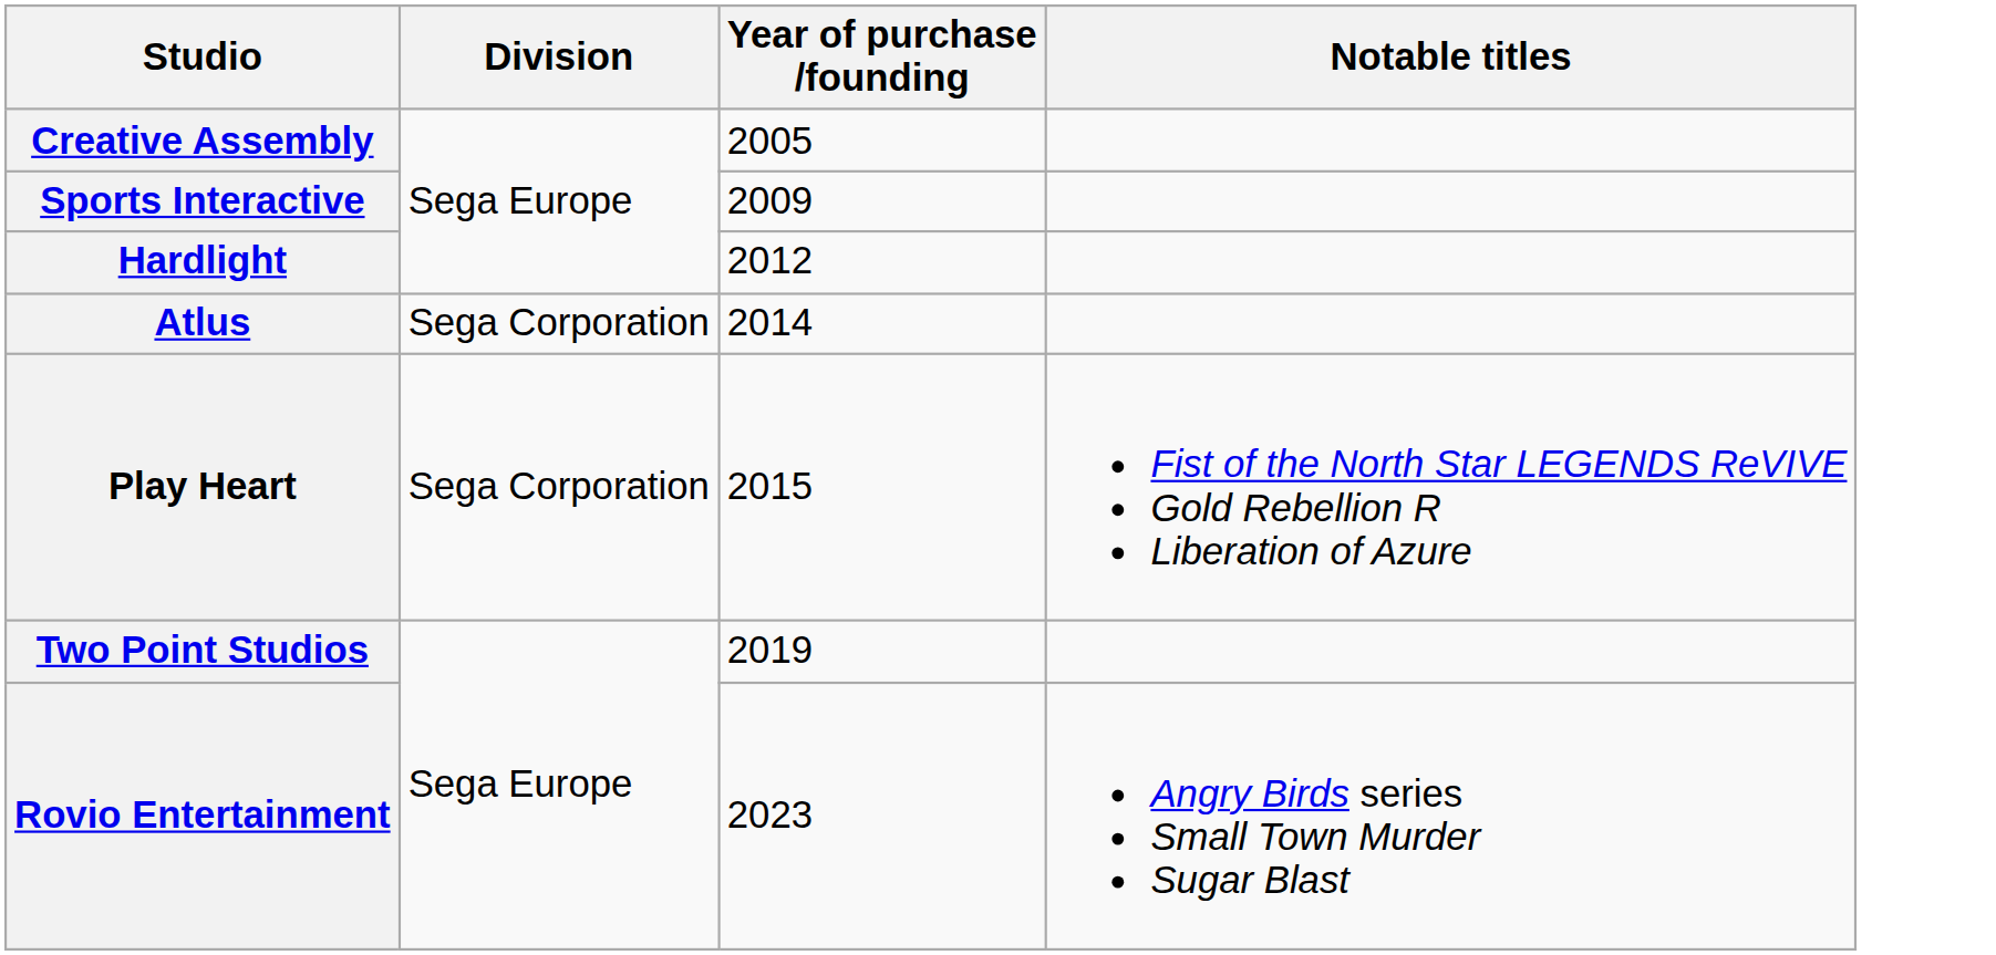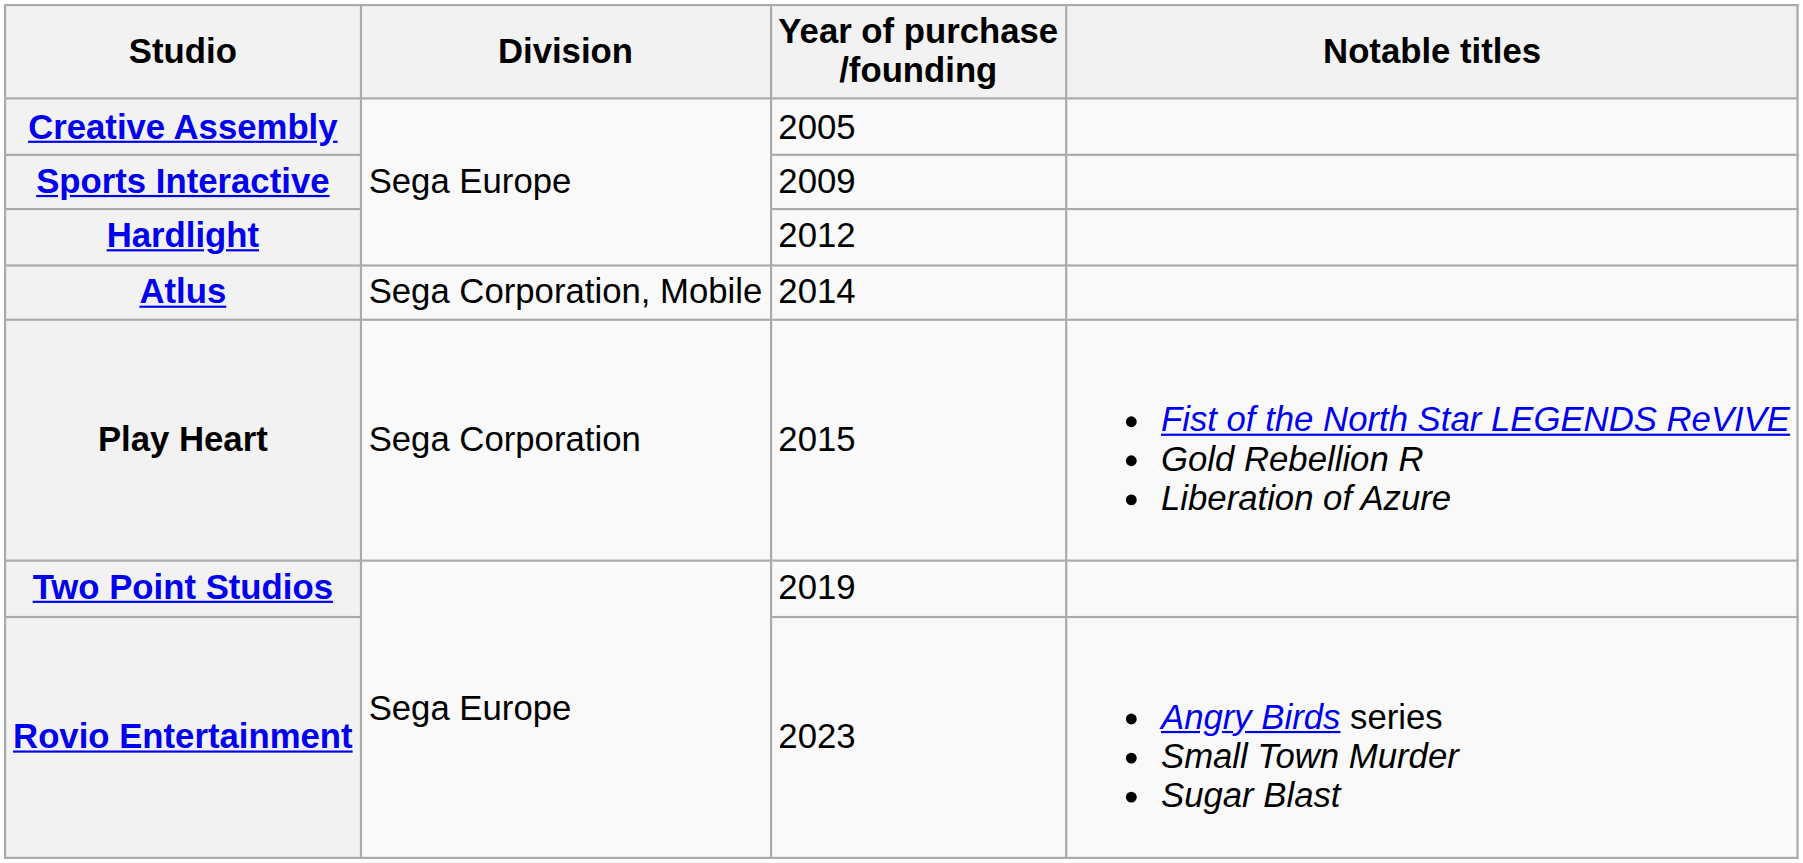Atlus | Division: Sega Corporation -> Sega Corporation, Mobile
